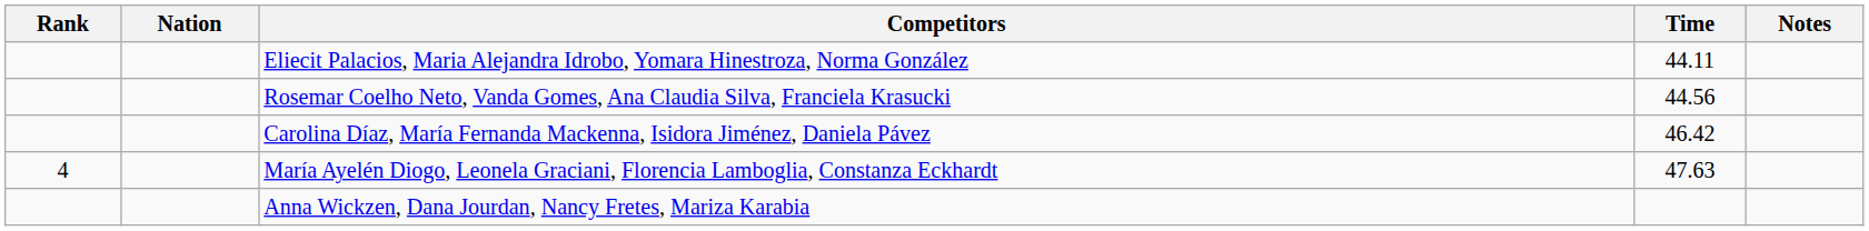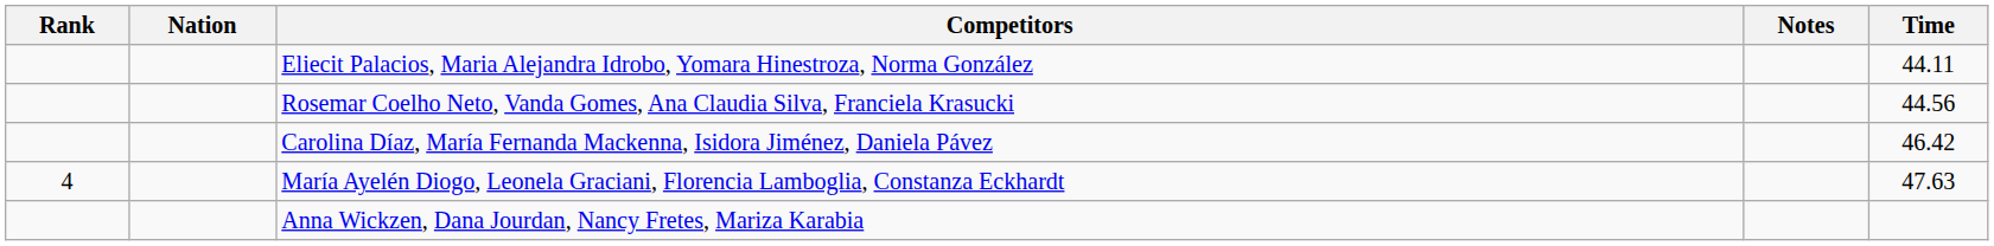columns swapped: Time <-> Notes
